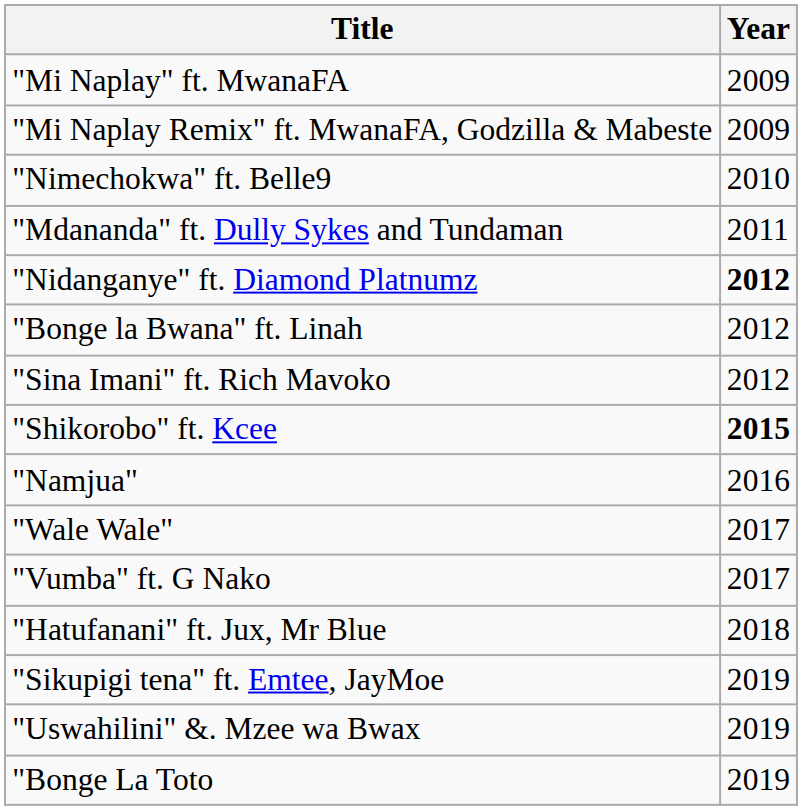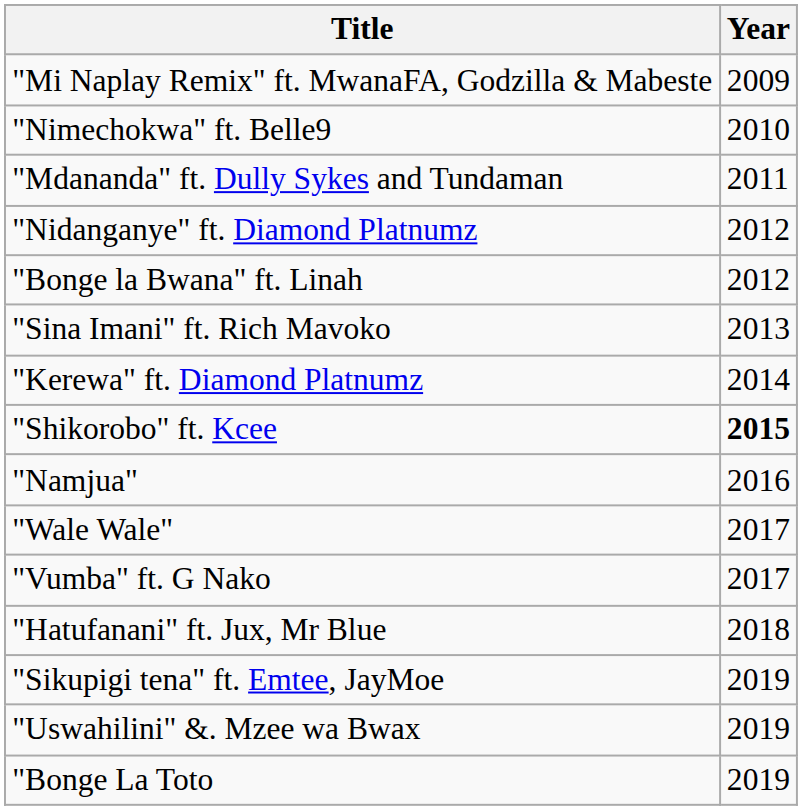- row: "Mi Naplay" ft. MwanaFA | 2009
"Nidanganye" ft. Diamond Platnumz | Year: bold -> normal
"Sina Imani" ft. Rich Mavoko | Year: 2012 -> 2013
+ row: "Kerewa" ft. Diamond Platnumz | 2014
